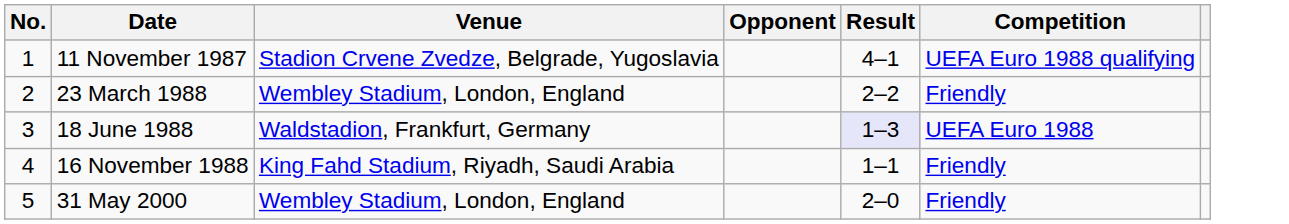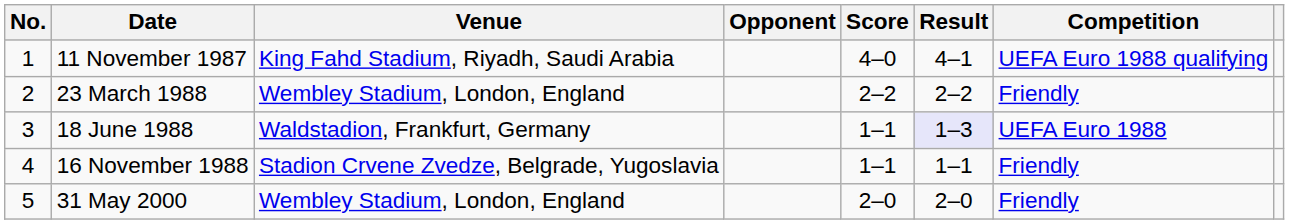+ column: Score | 4–0 | 2–2 | 1–1 | 1–1 | 2–0
11 November 1987 | Venue: Stadion Crvene Zvedze, Belgrade, Yugoslavia -> King Fahd Stadium, Riyadh, Saudi Arabia
16 November 1988 | Venue: King Fahd Stadium, Riyadh, Saudi Arabia -> Stadion Crvene Zvedze, Belgrade, Yugoslavia
